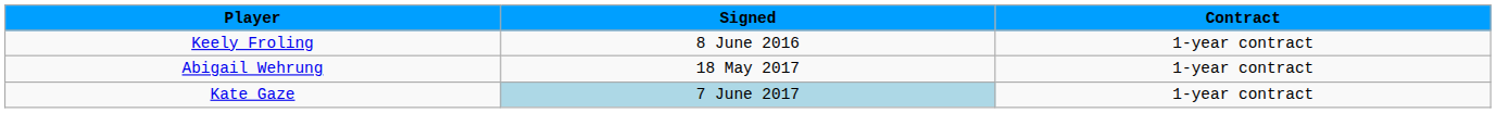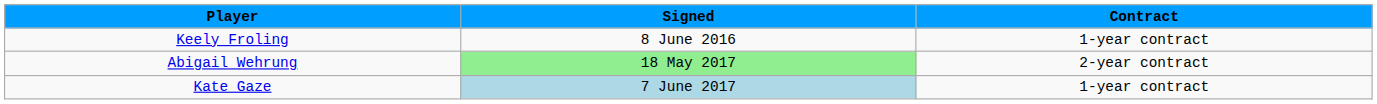Abigail Wehrung | Signed: no background -> lightgreen background
Abigail Wehrung | Contract: 1-year contract -> 2-year contract
